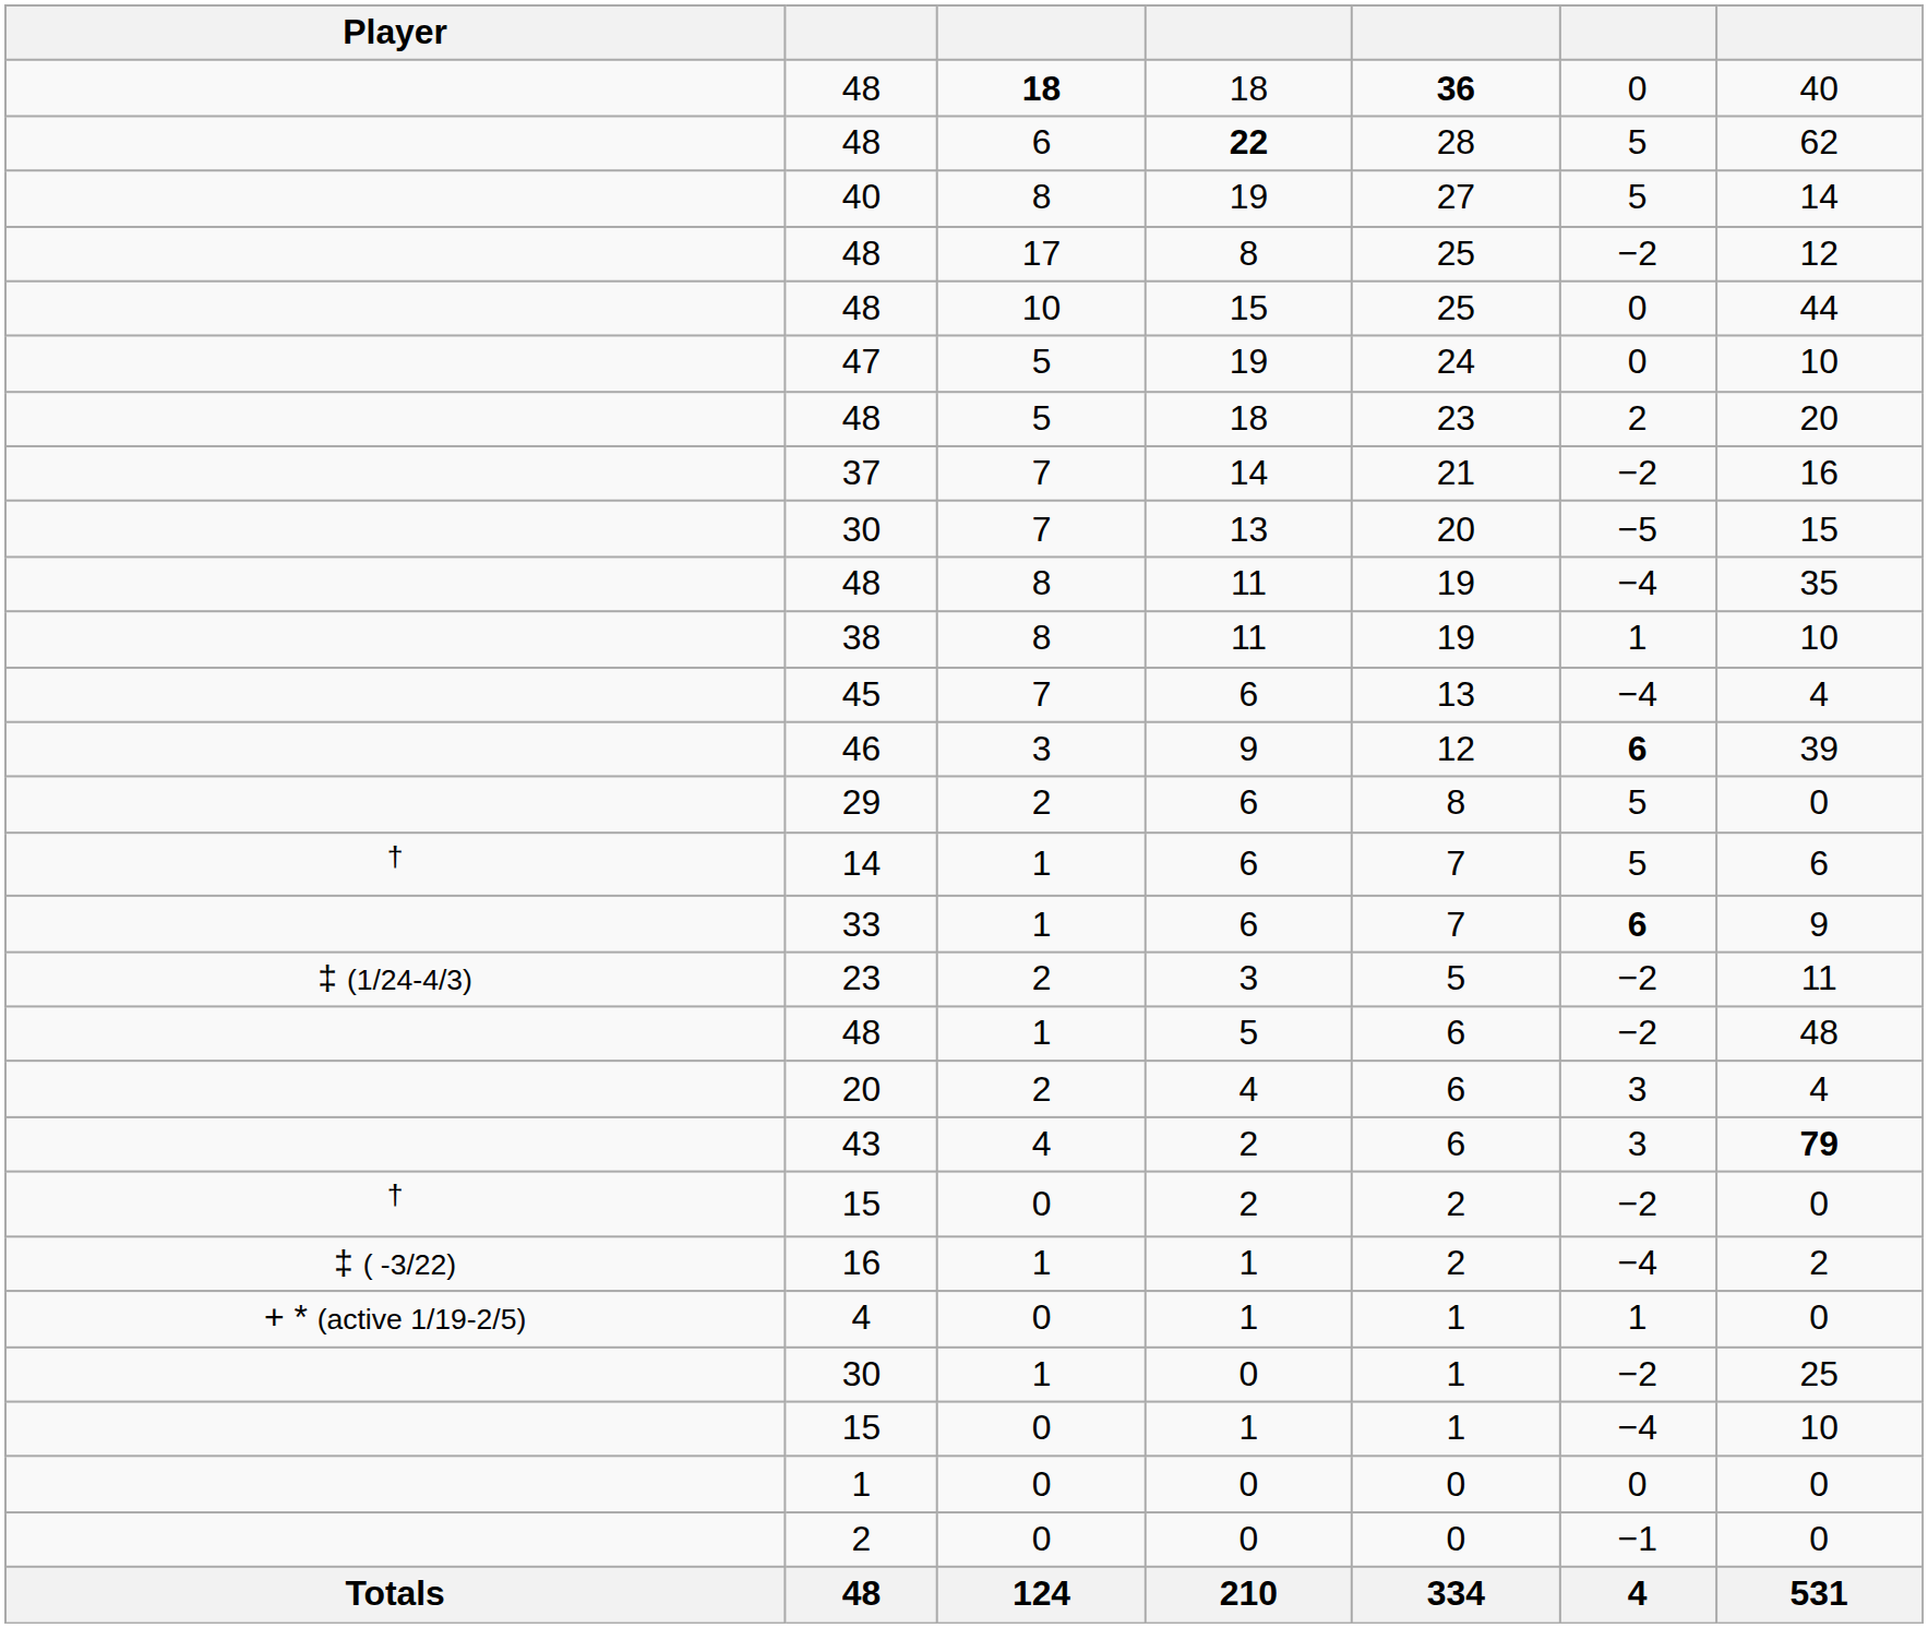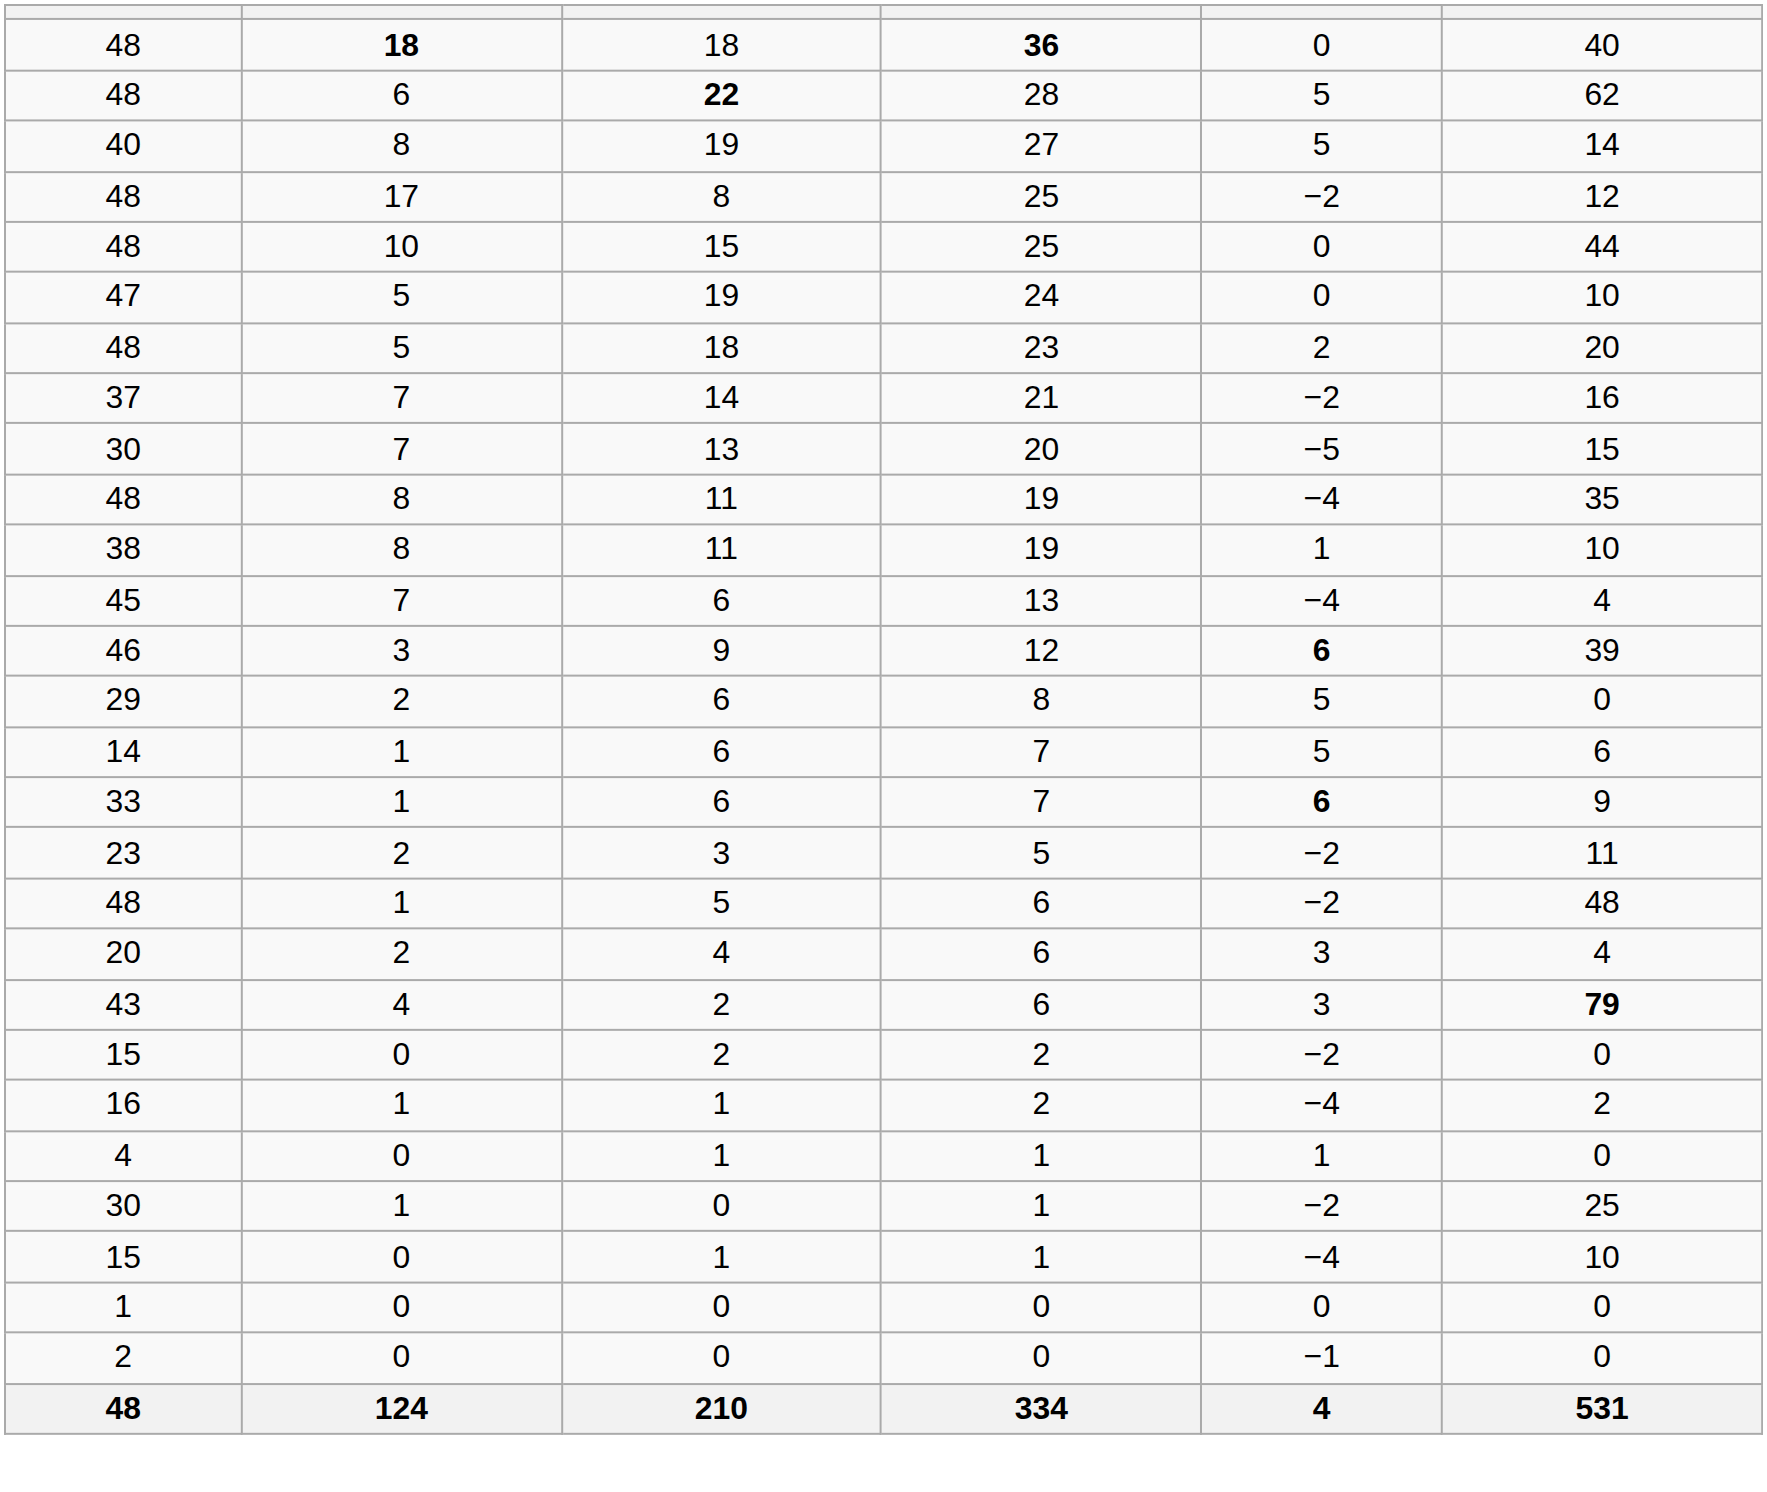- column: Player | † | ‡ (1/24-4/3) | † | ‡ ( -3/22) | + * (active 1/19-2/5) | Totals
